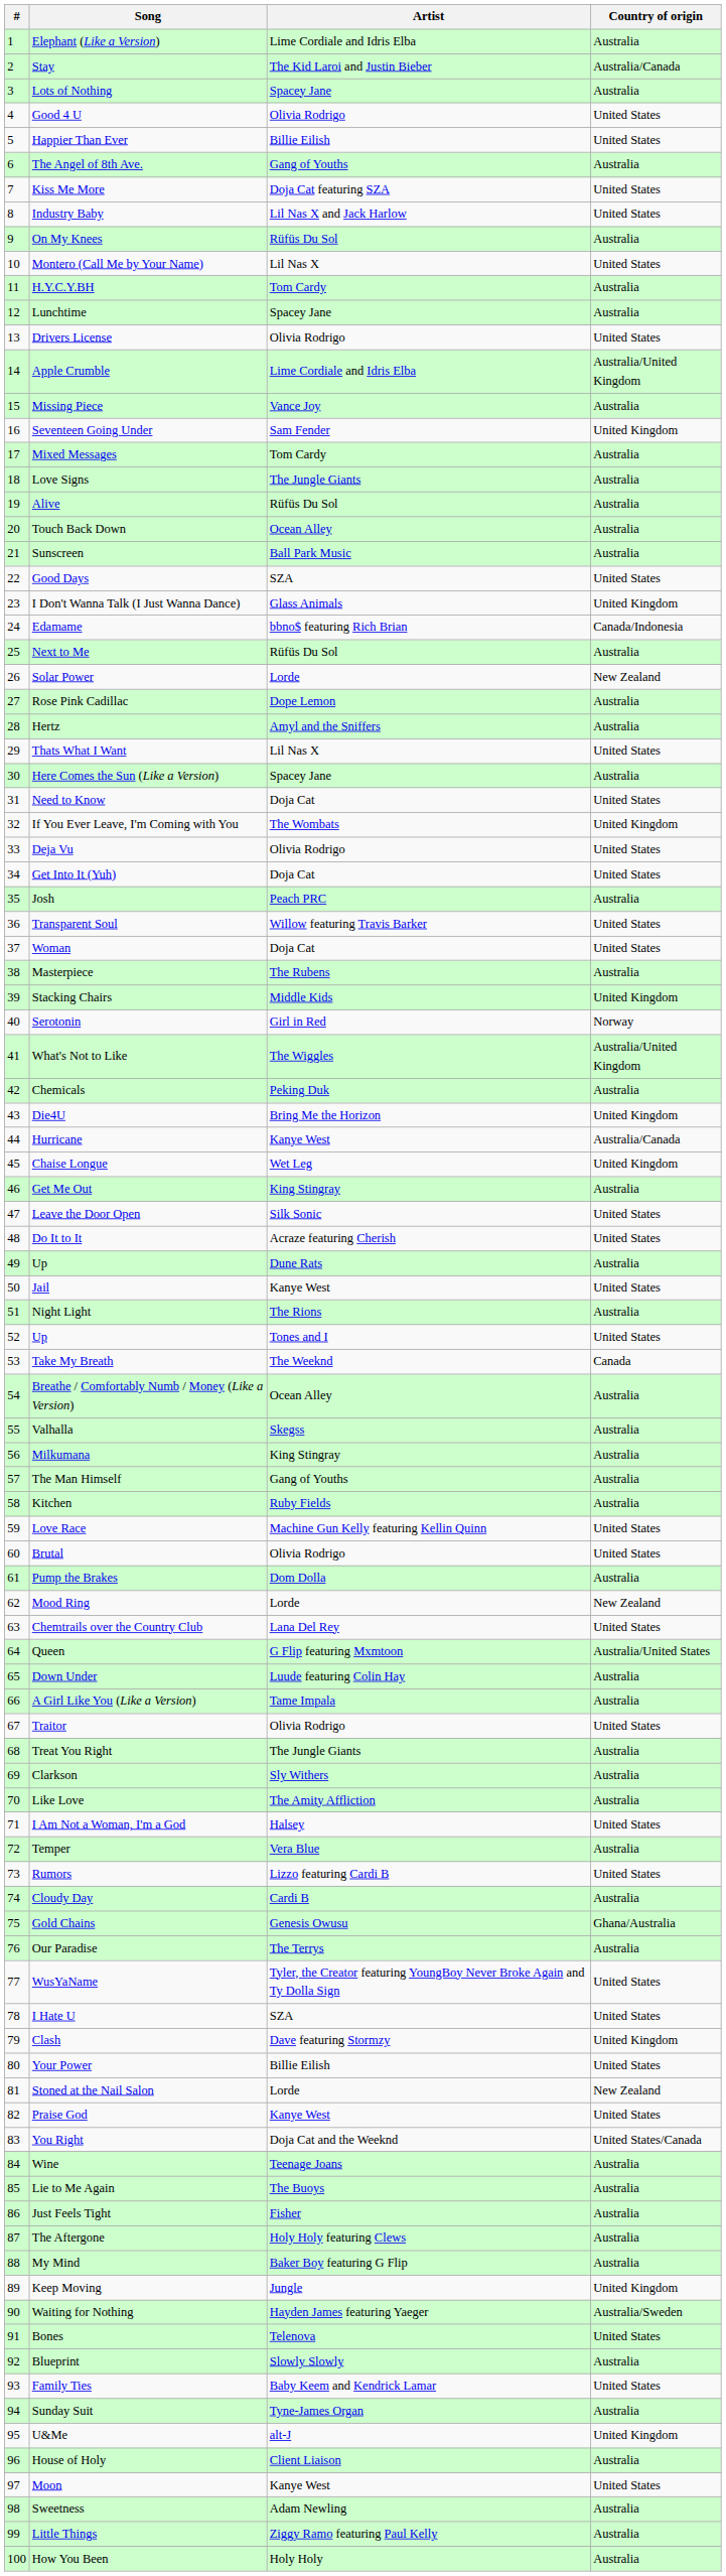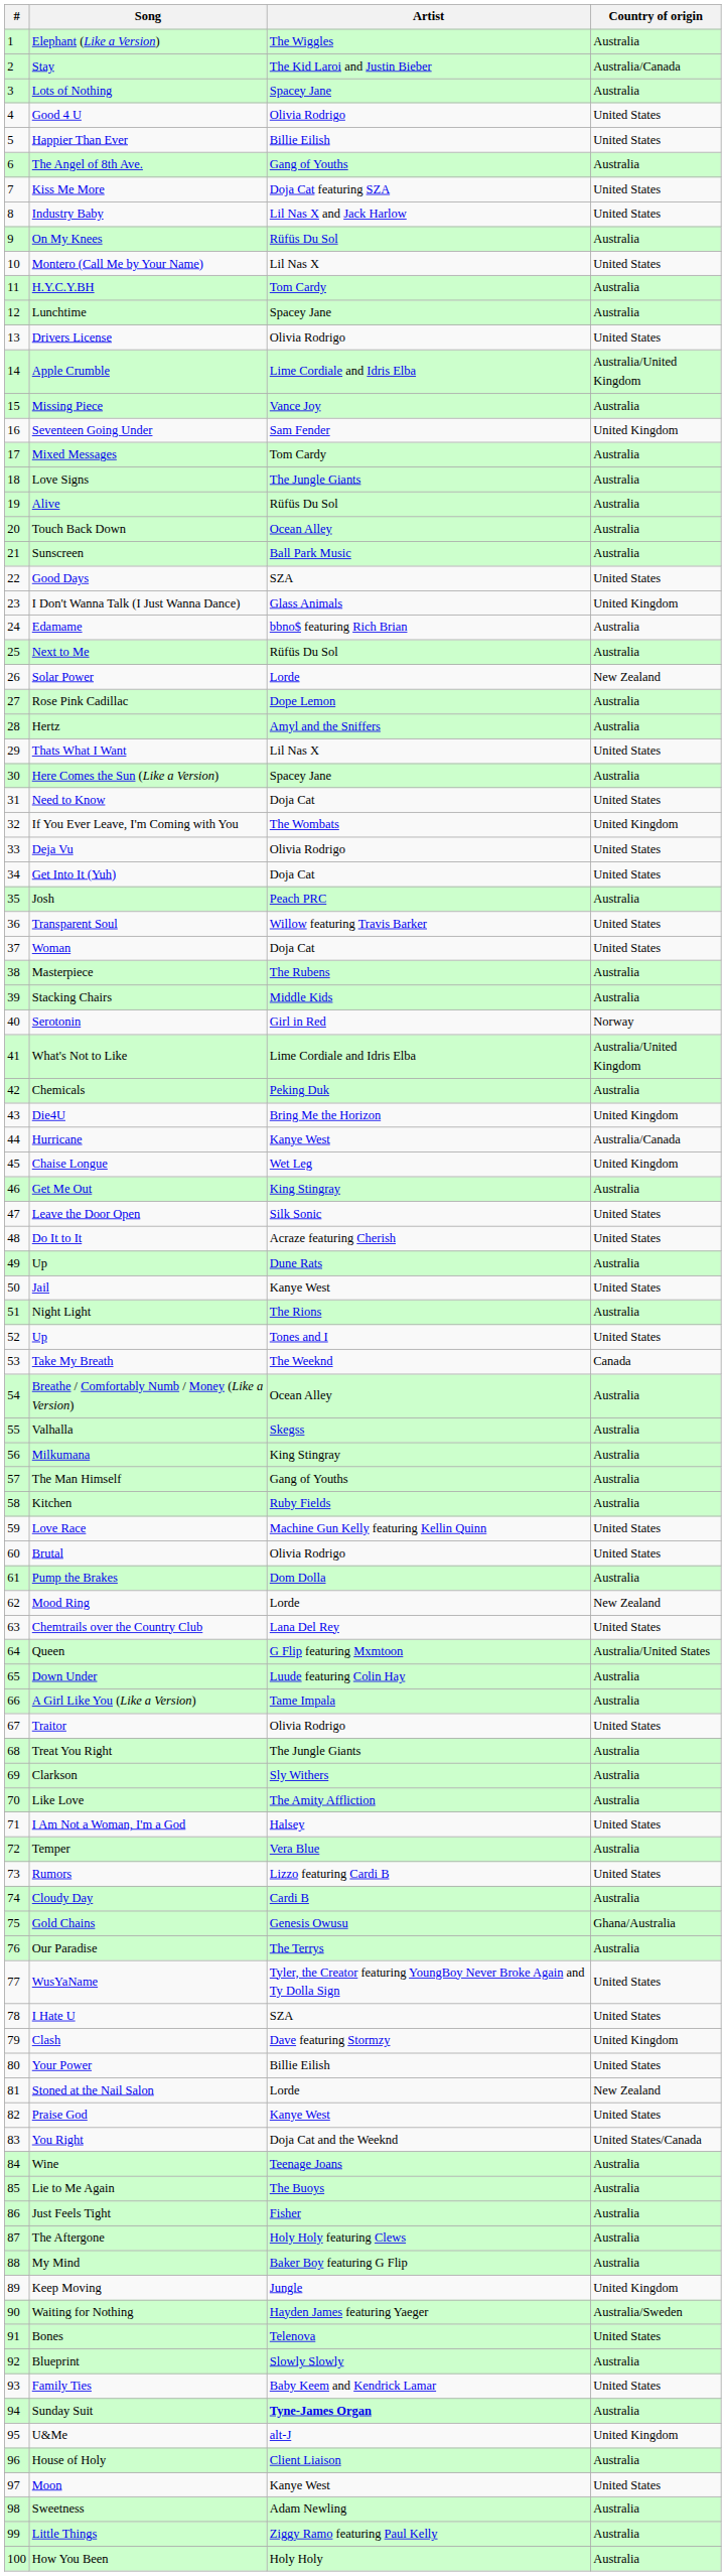Elephant (Like a Version) | Artist: Lime Cordiale and Idris Elba -> The Wiggles
Edamame | Country of origin: Canada/Indonesia -> Australia
Stacking Chairs | Country of origin: United Kingdom -> Australia
What's Not to Like | Artist: The Wiggles -> Lime Cordiale and Idris Elba
Sunday Suit | Artist: normal -> bold
